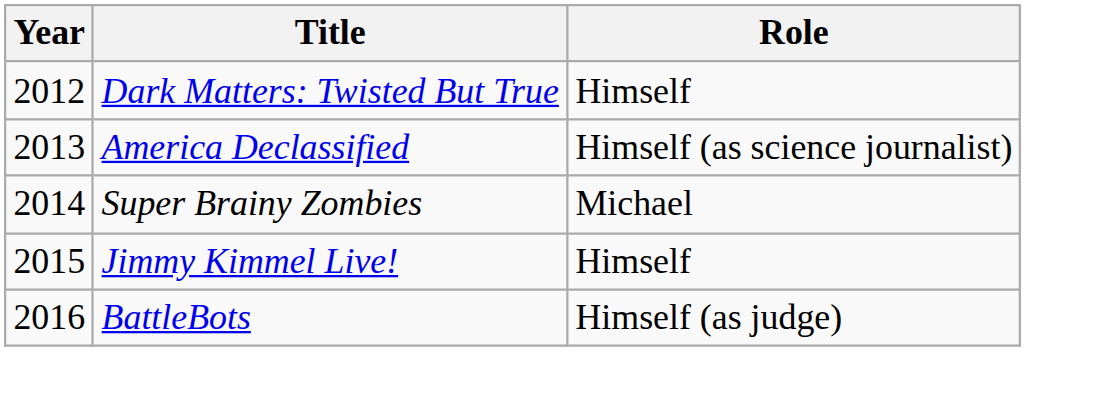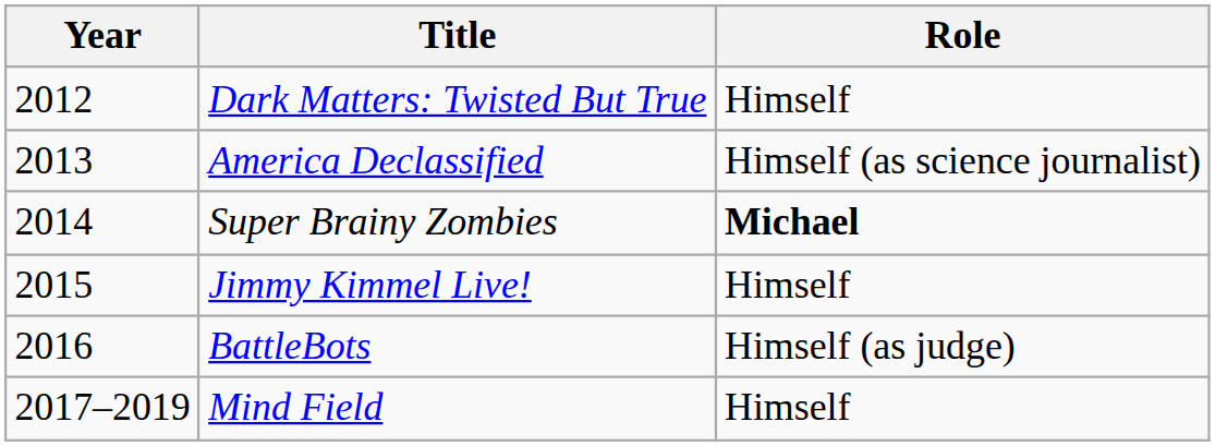Super Brainy Zombies | Role: normal -> bold
+ row: 2017–2019 | Mind Field | Himself
